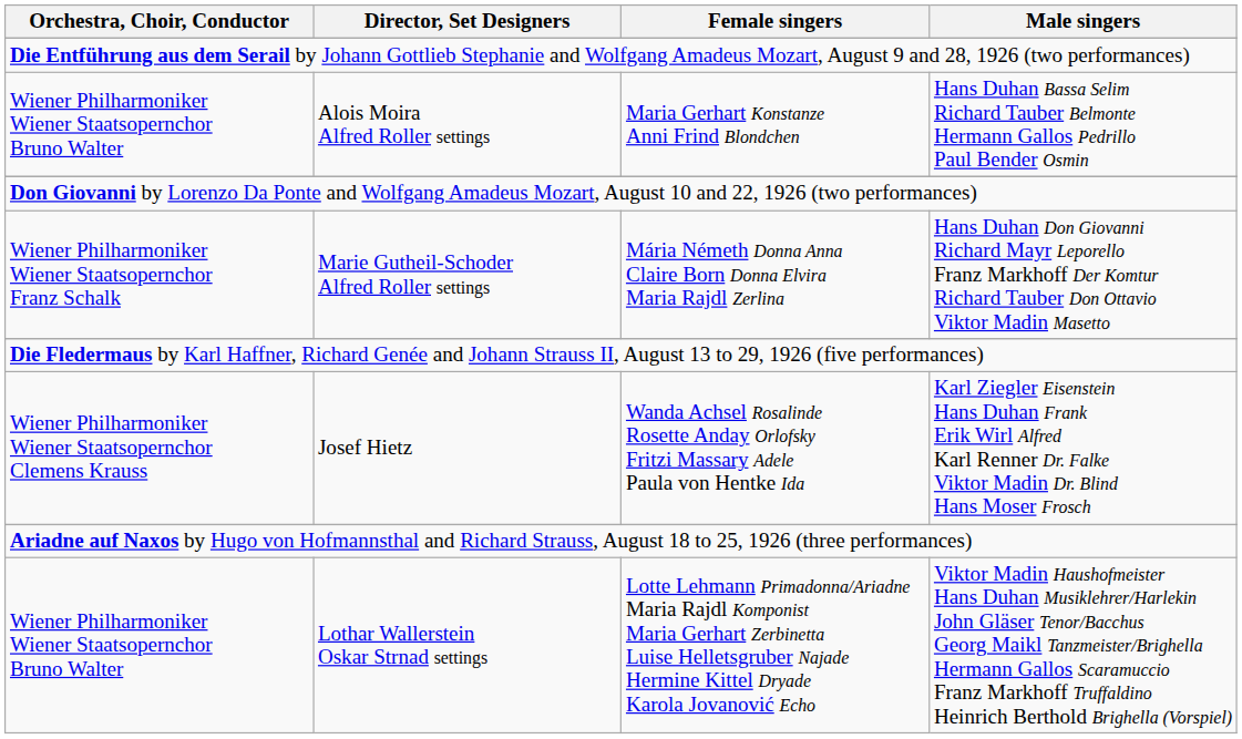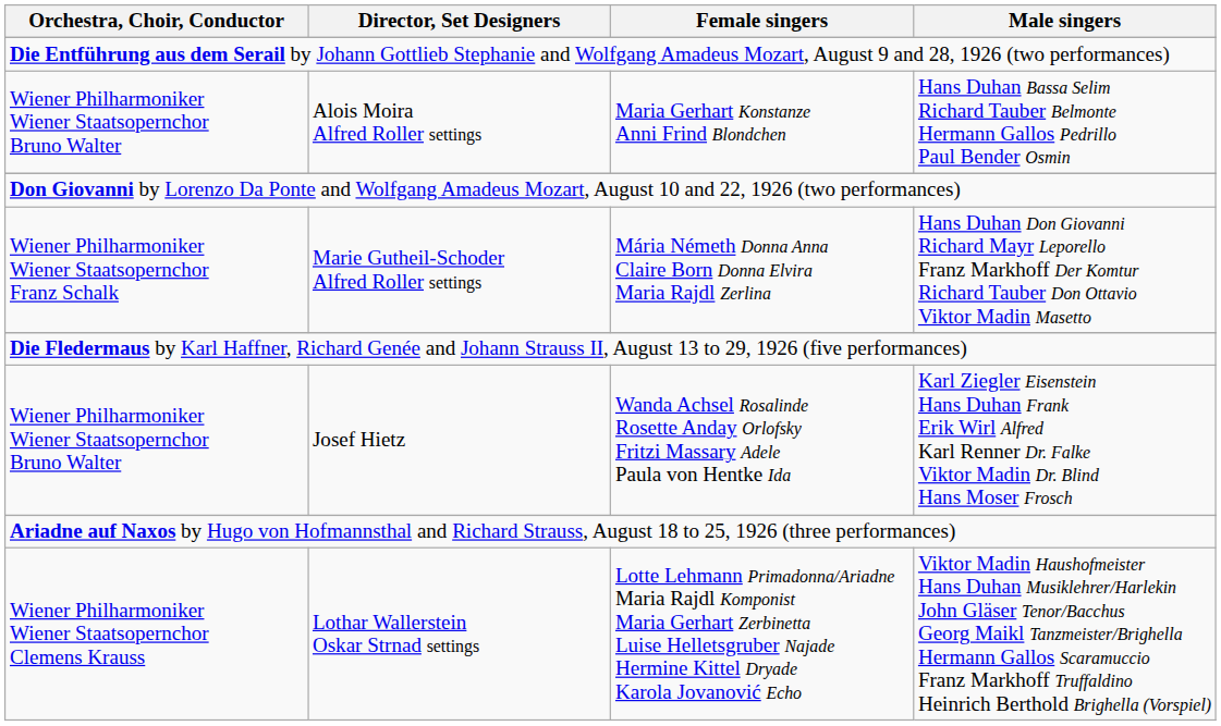Josef Hietz | Orchestra, Choir, Conductor: Wiener Philharmoniker Wiener Staatsopernchor Clemens Krauss -> Wiener Philharmoniker Wiener Staatsopernchor Bruno Walter
Lothar Wallerstein Oskar Strnad settings | Orchestra, Choir, Conductor: Wiener Philharmoniker Wiener Staatsopernchor Bruno Walter -> Wiener Philharmoniker Wiener Staatsopernchor Clemens Krauss
